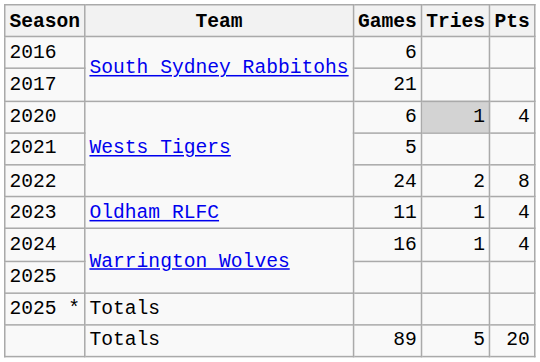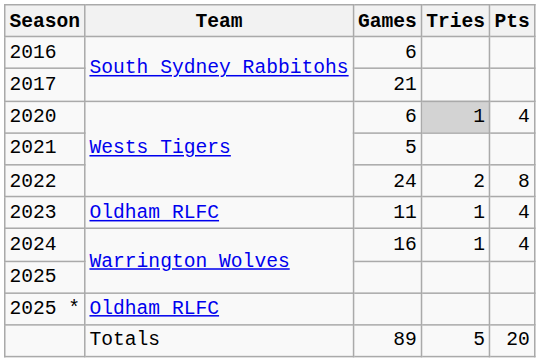2025 * | Team: Totals -> Oldham RLFC
